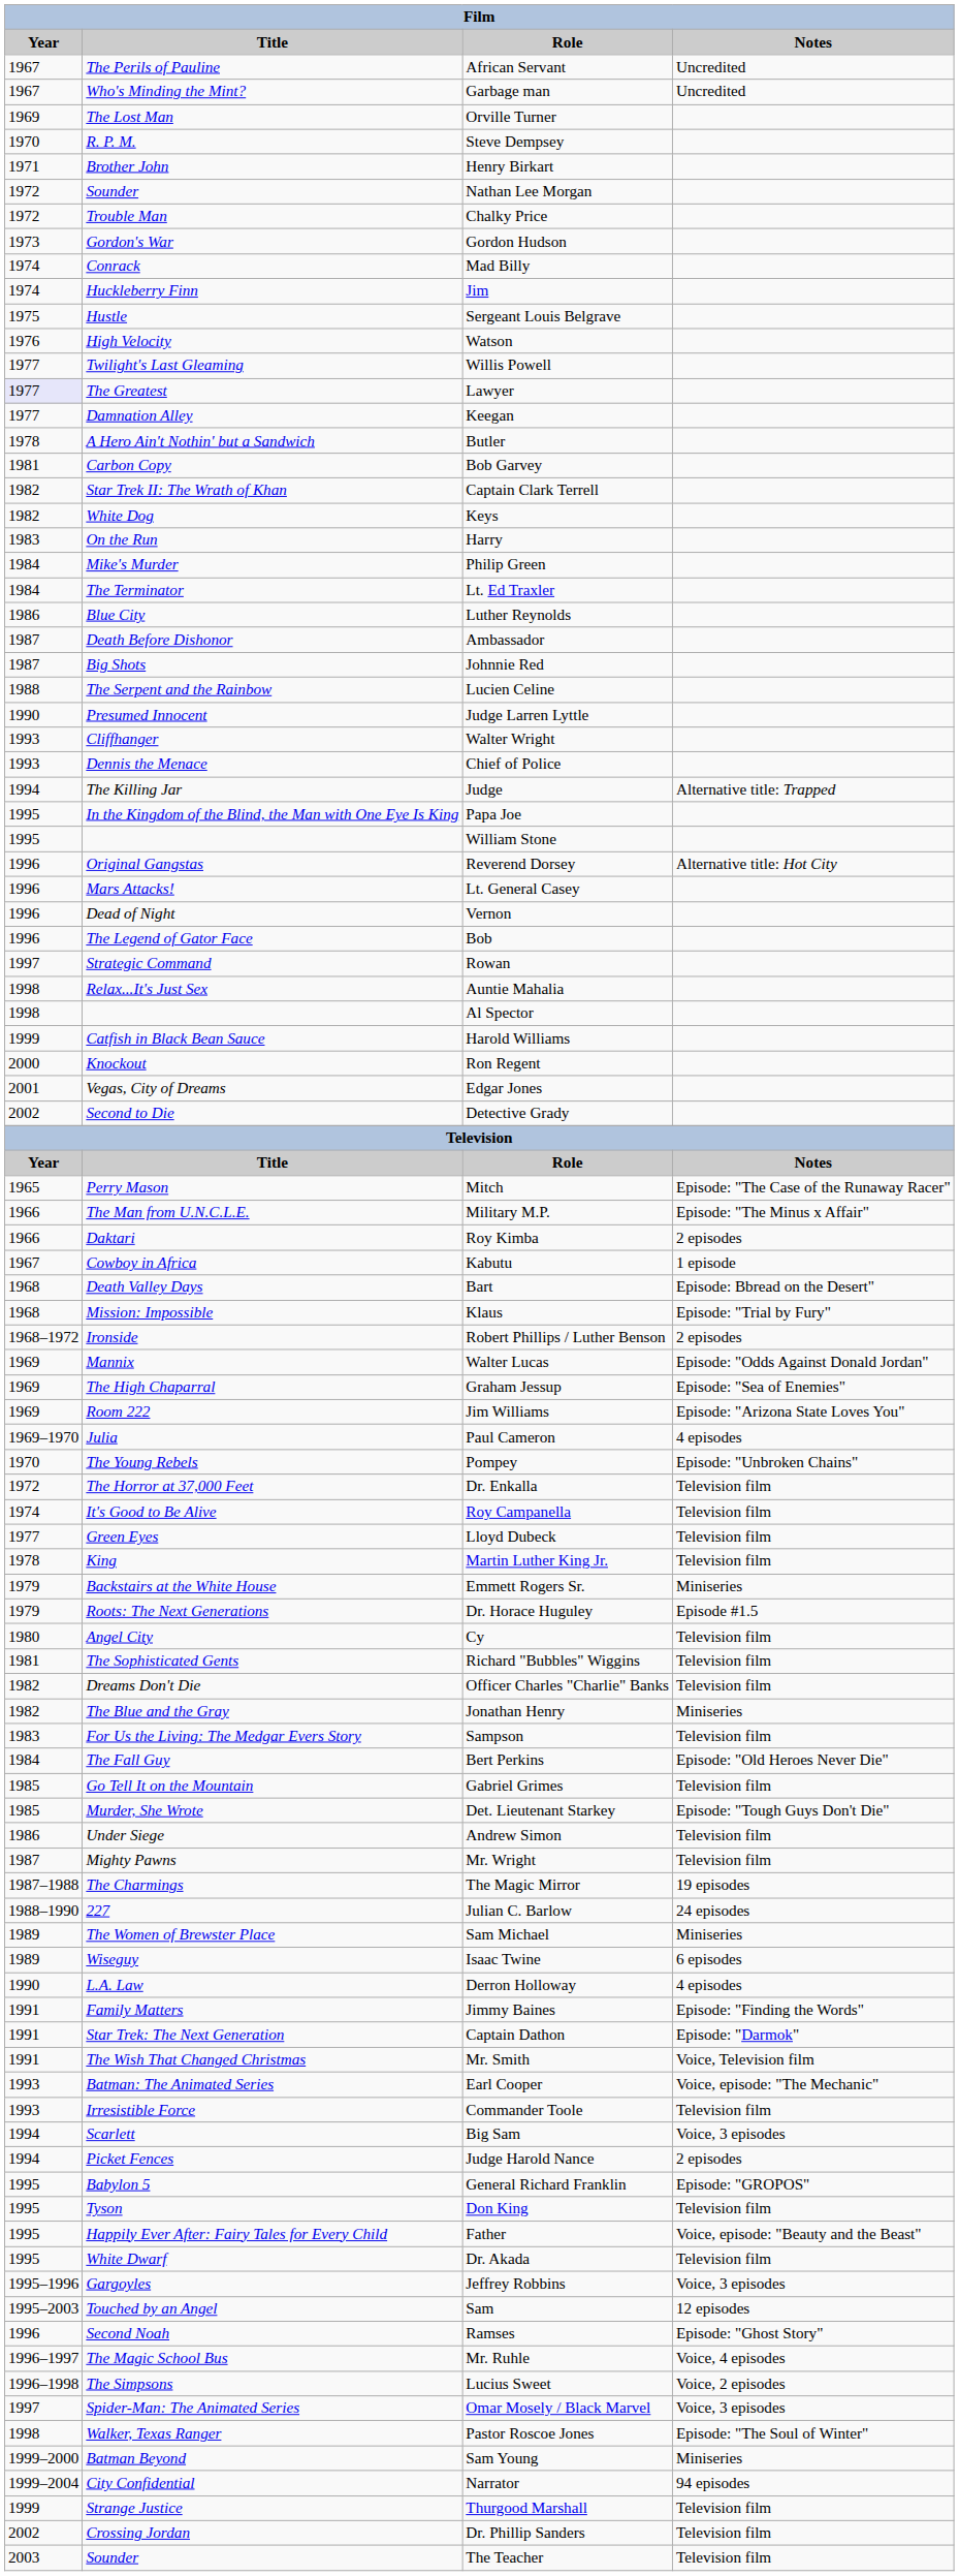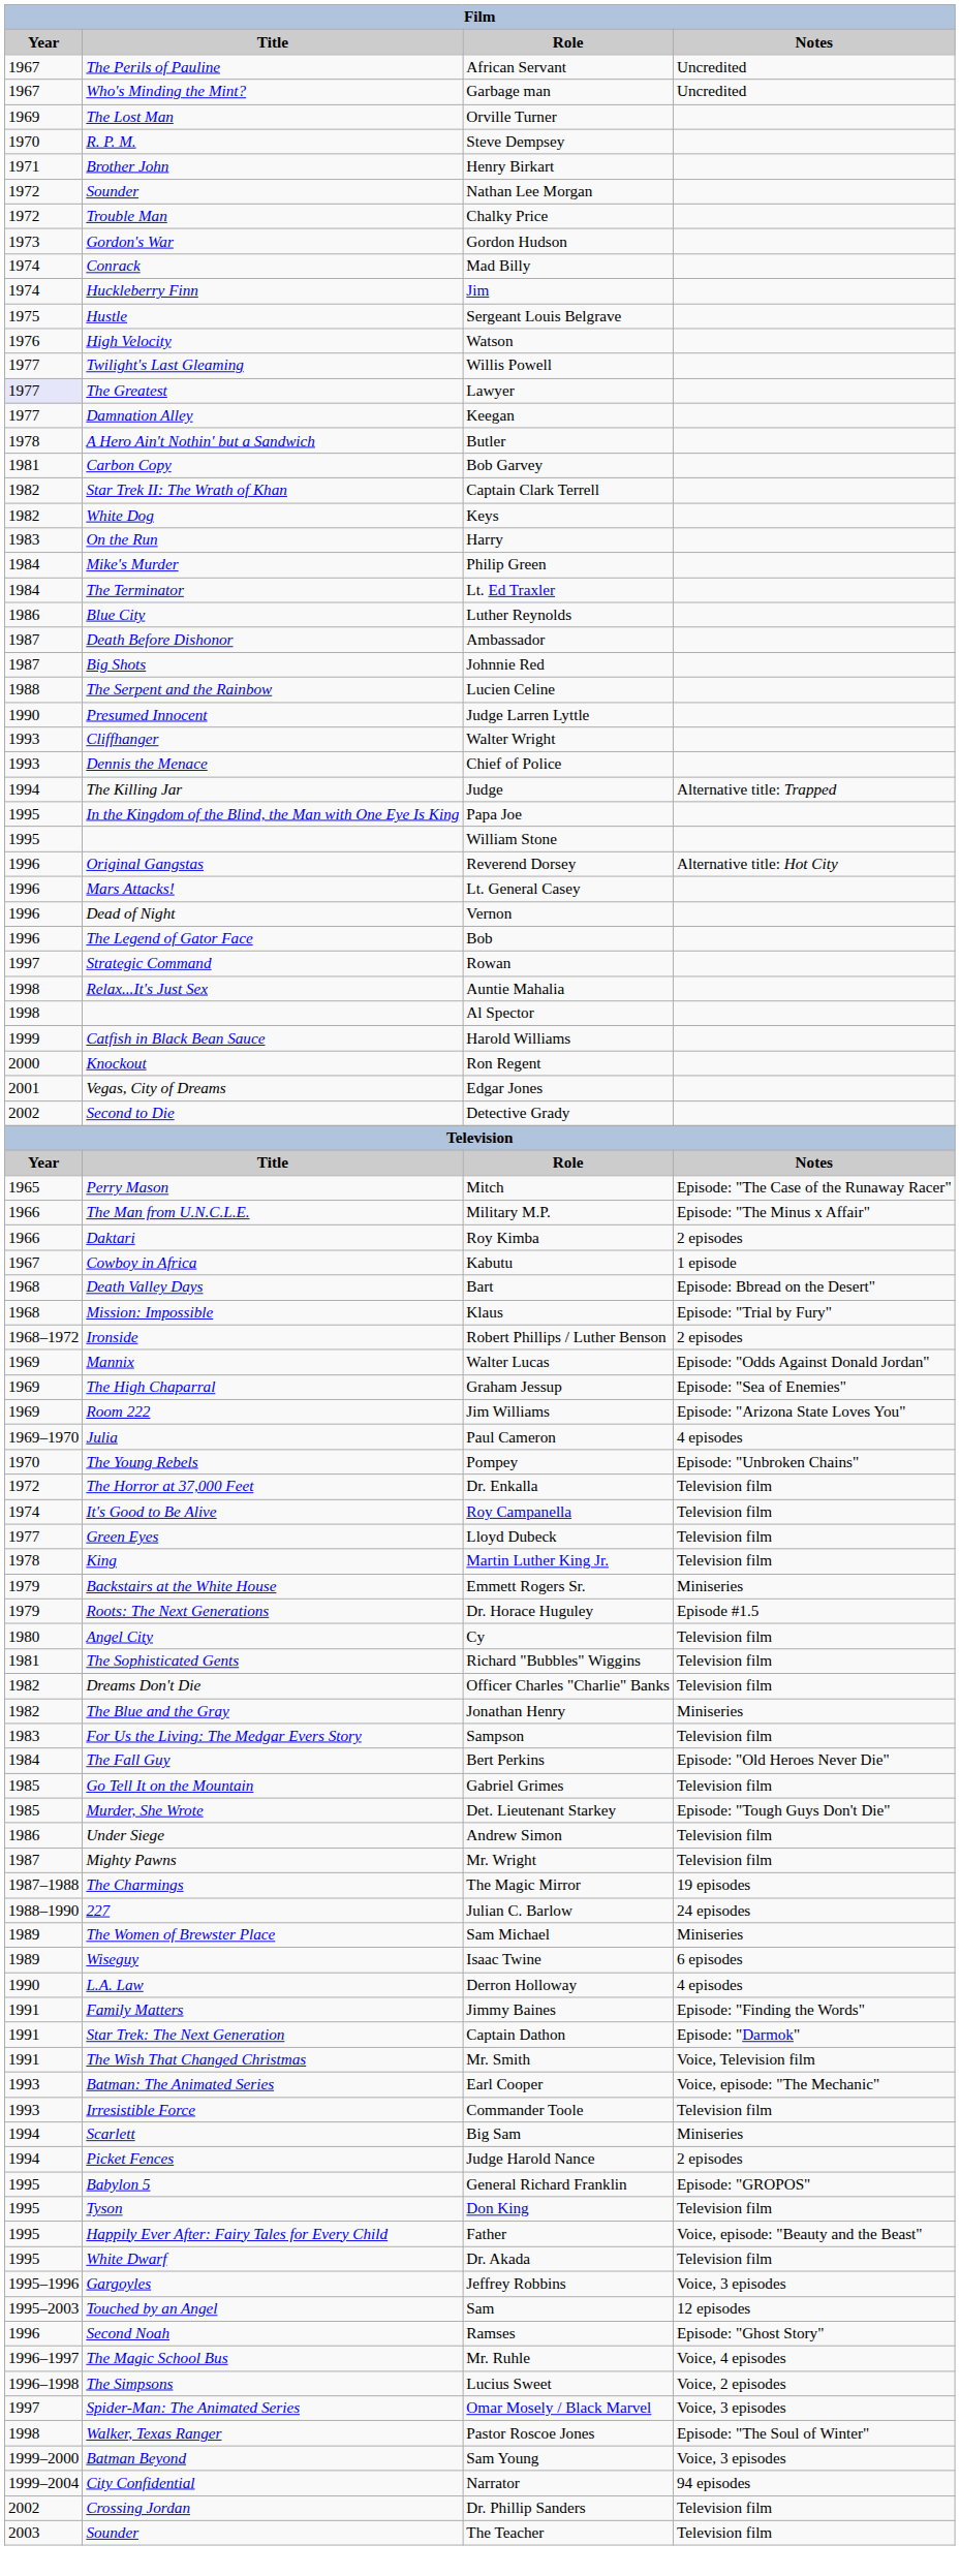Big Sam | Notes: Voice, 3 episodes -> Miniseries
Sam Young | Notes: Miniseries -> Voice, 3 episodes
- row: 1999 | Strange Justice | Thurgood Marshall | Television film
